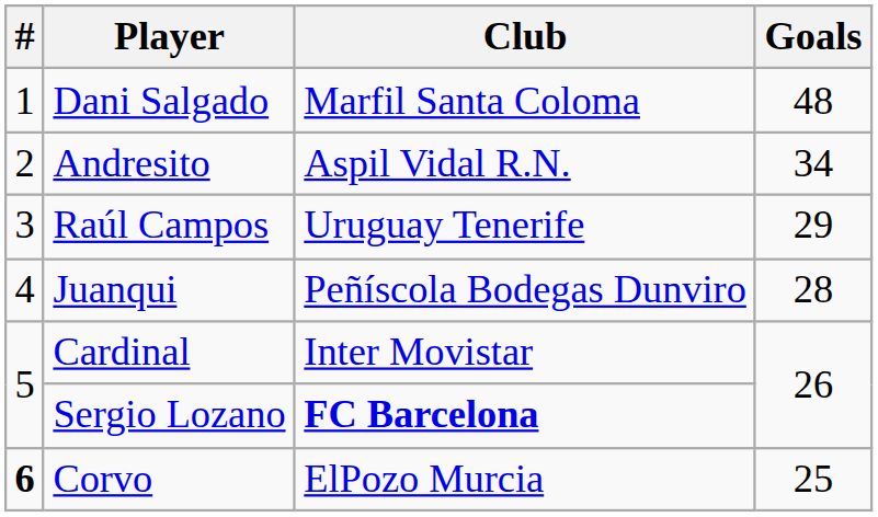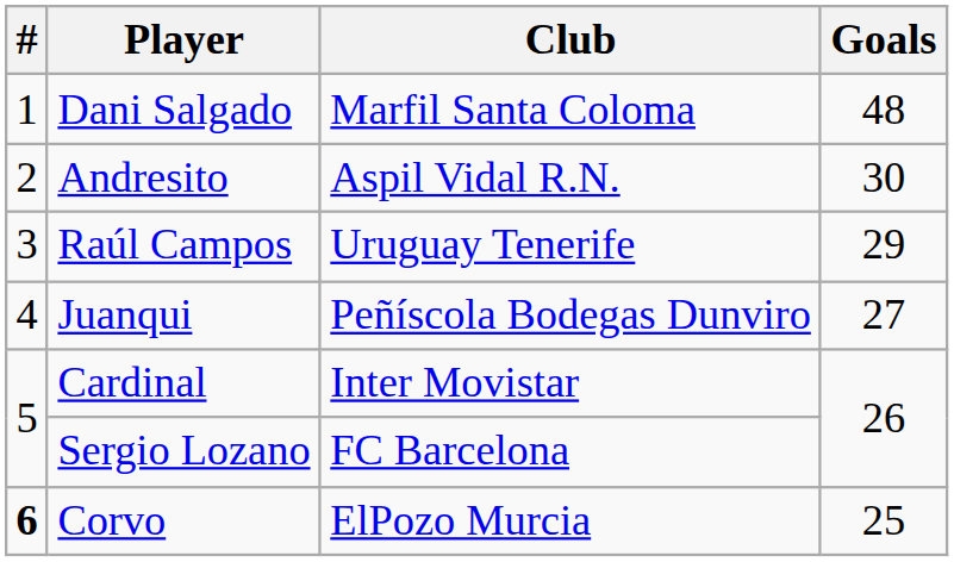Andresito | Goals: 34 -> 30
Juanqui | Goals: 28 -> 27
Sergio Lozano | Club: bold -> normal
